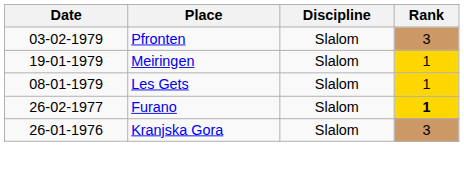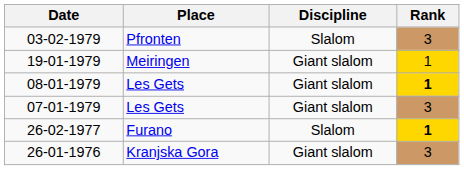19-01-1979 | Discipline: Slalom -> Giant slalom
08-01-1979 | Discipline: Slalom -> Giant slalom
08-01-1979 | Rank: normal -> bold
+ row: 07-01-1979 | Les Gets | Giant slalom | 3
26-01-1976 | Discipline: Slalom -> Giant slalom
